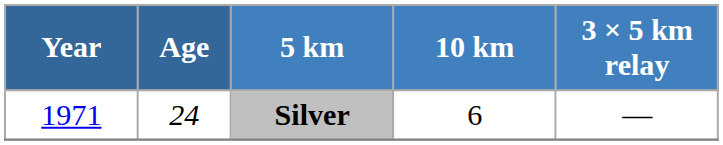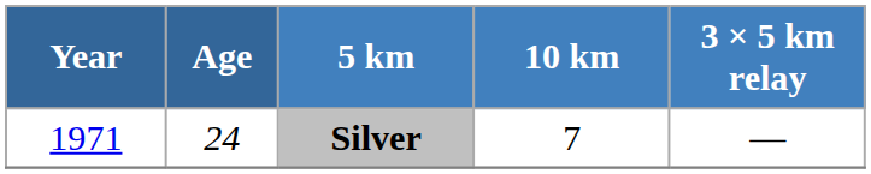Silver | 10 km: 6 -> 7
